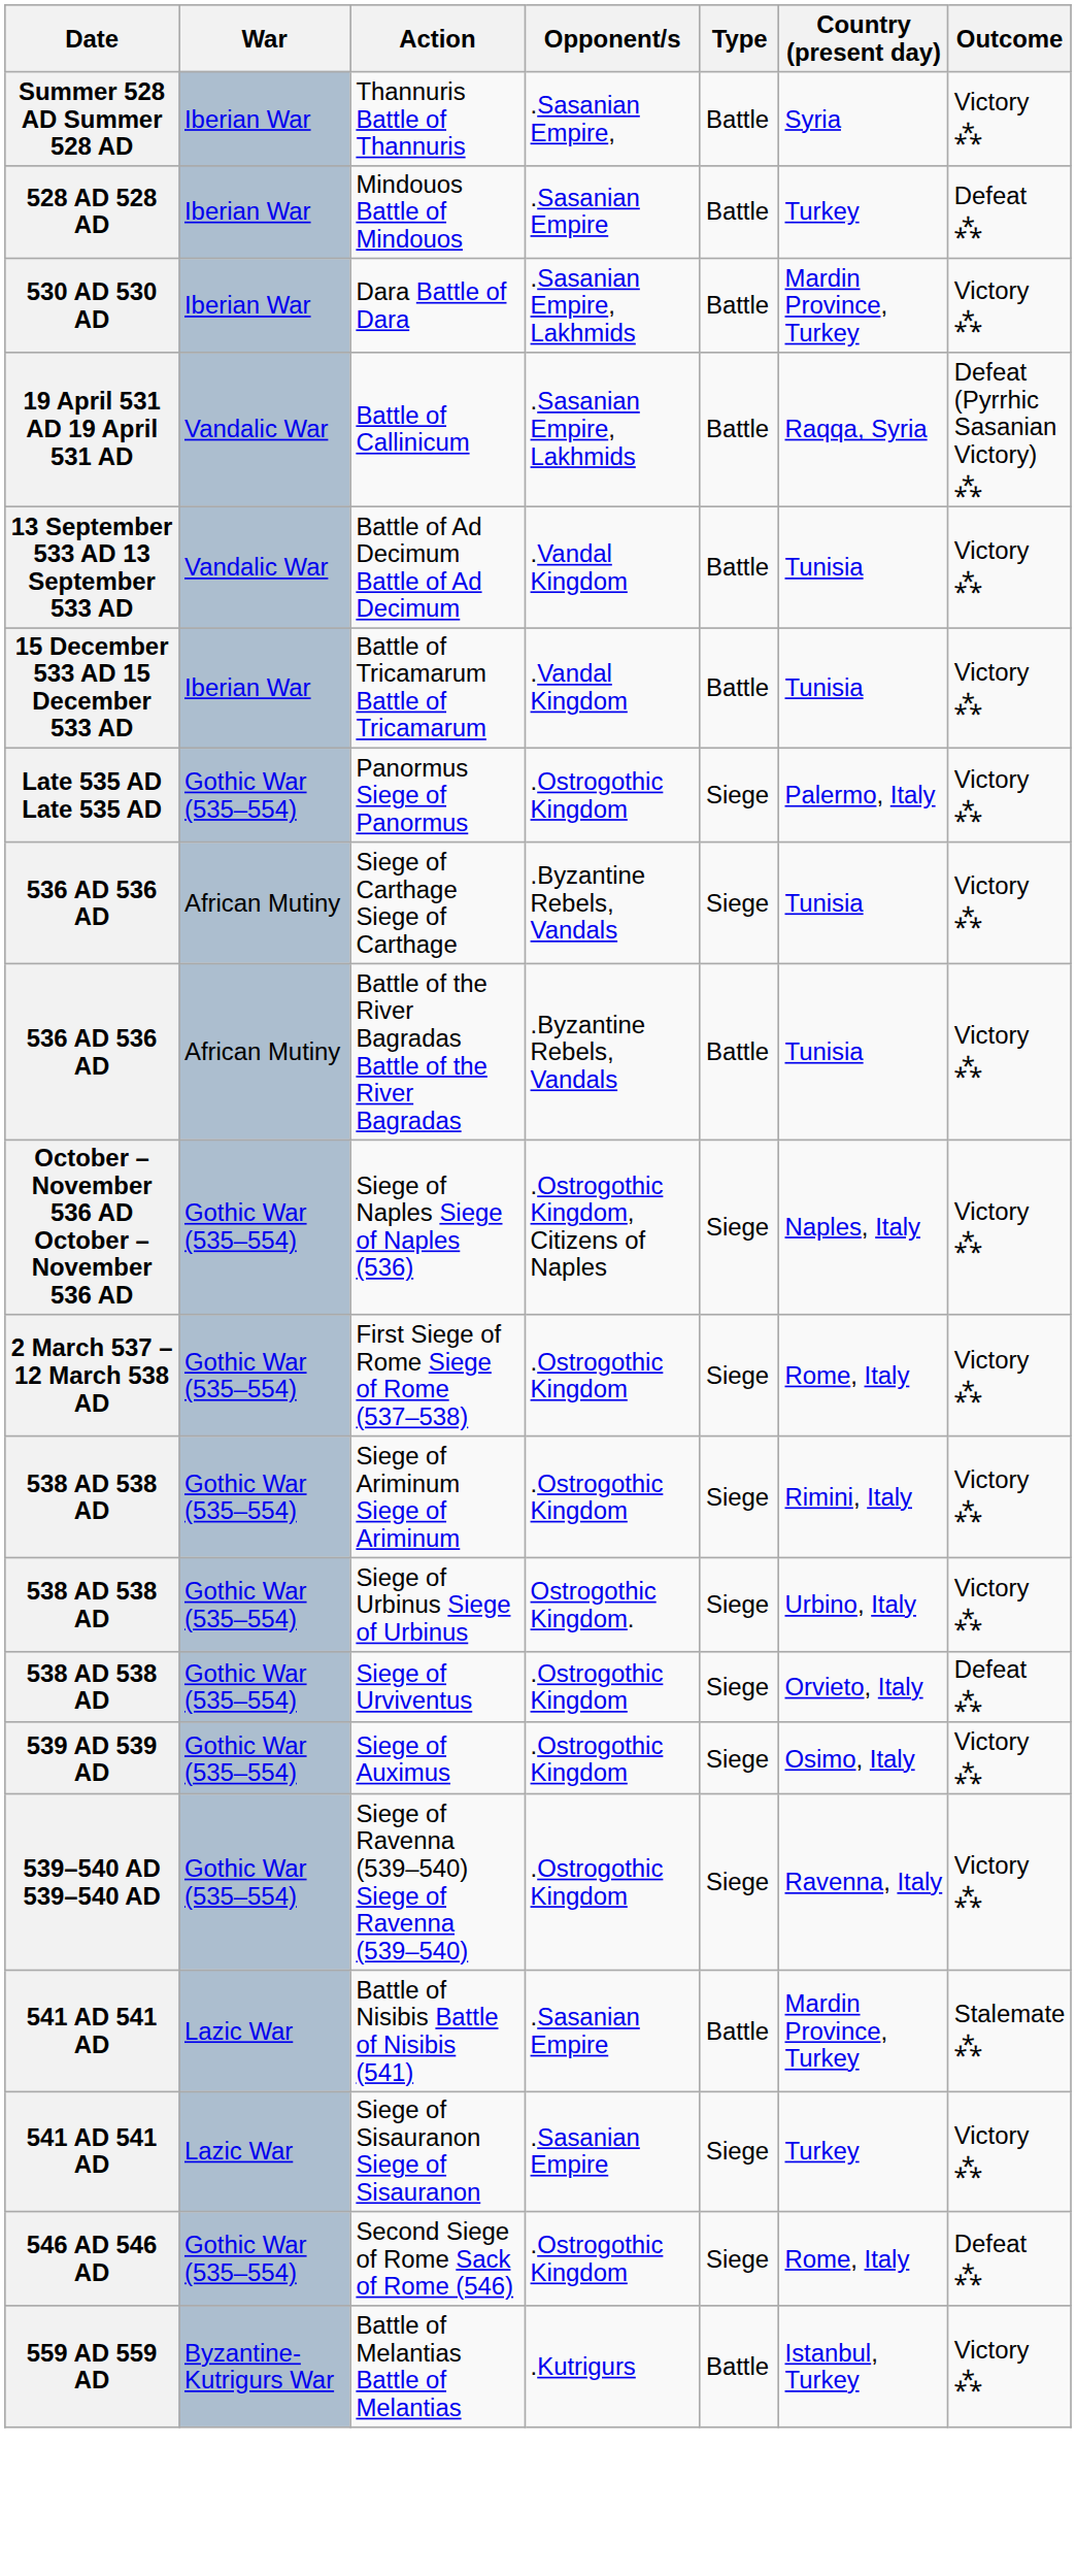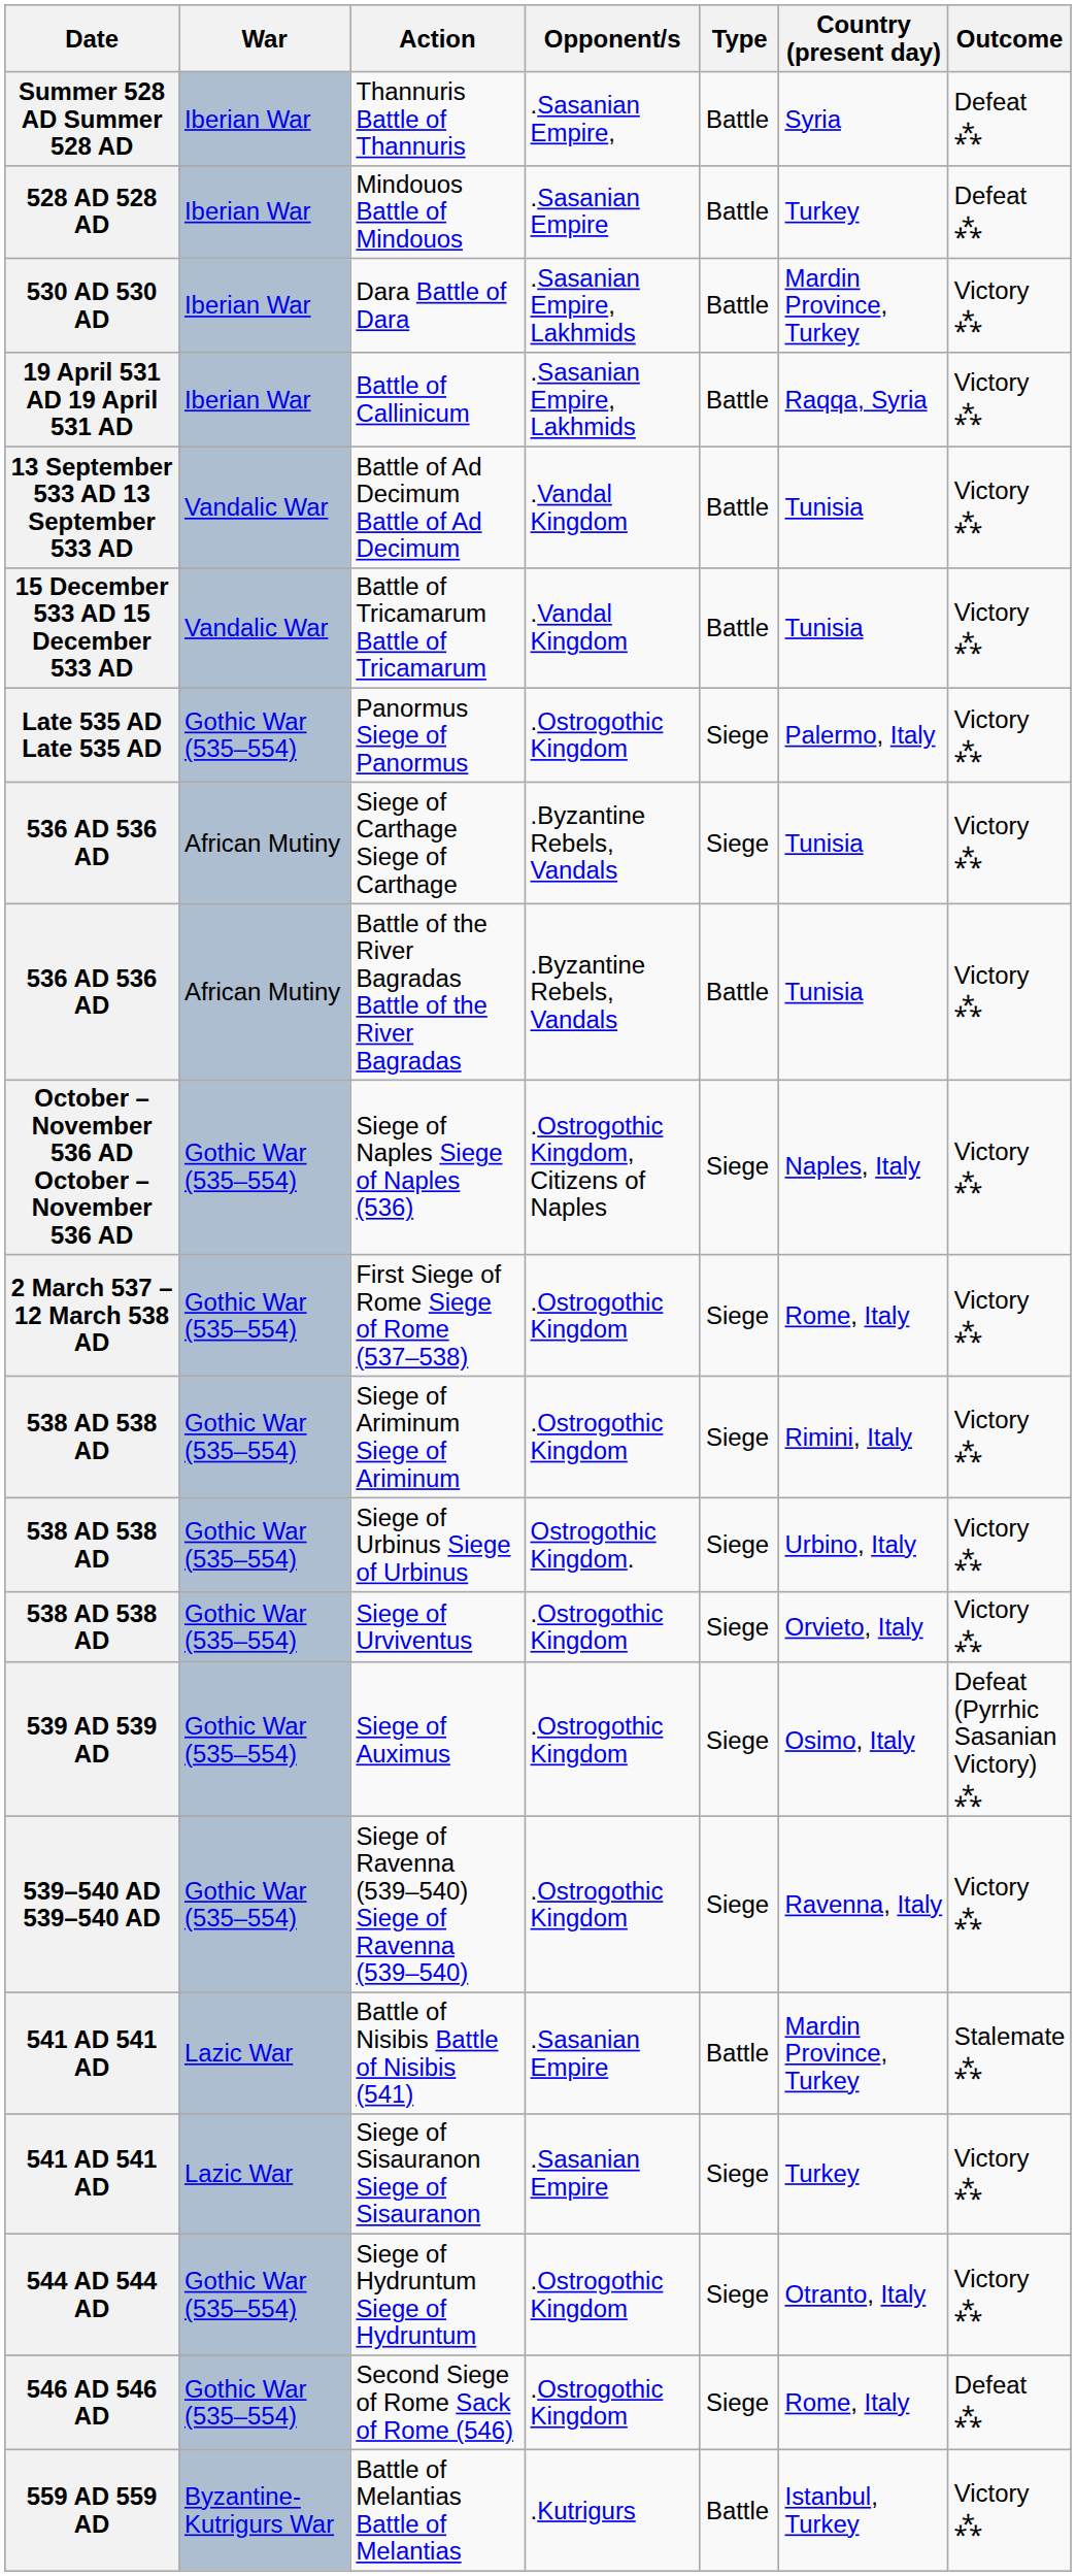Thannuris Battle of Thannuris | Outcome: Victory ⁂ -> Defeat ⁂
Battle of Callinicum | War: Vandalic War -> Iberian War
Battle of Callinicum | Outcome: Defeat (Pyrrhic Sasanian Victory) ⁂ -> Victory ⁂
Battle of Tricamarum Battle of Tricamarum | War: Iberian War -> Vandalic War
Siege of Urviventus | Outcome: Defeat ⁂ -> Victory ⁂
Siege of Auximus | Outcome: Victory ⁂ -> Defeat (Pyrrhic Sasanian Victory) ⁂
+ row: 544 AD 544 AD | Gothic War (535–554) | Siege of Hydruntum Siege of Hydruntum | .Ostrogothic Kingdom | Siege | Otranto, Italy | Victory ⁂
